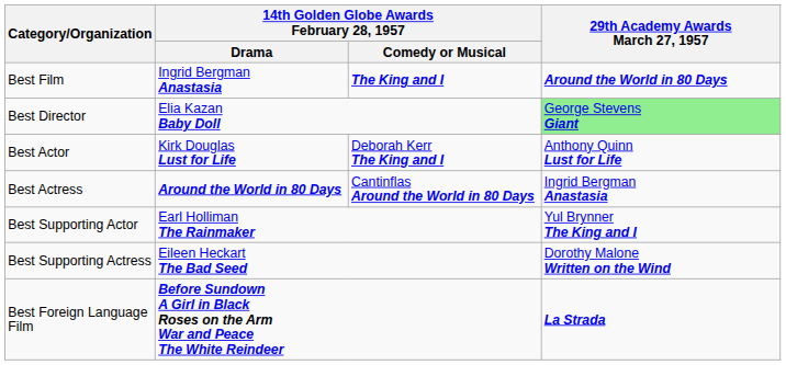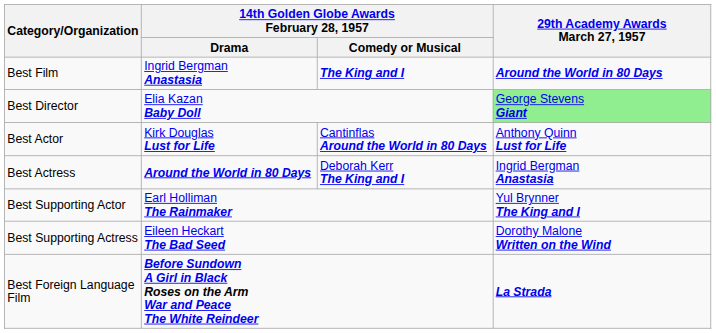Best Actor | column 3: Deborah Kerr The King and I -> Cantinflas Around the World in 80 Days
Best Actress | column 3: Cantinflas Around the World in 80 Days -> Deborah Kerr The King and I
